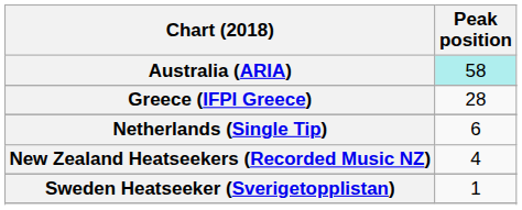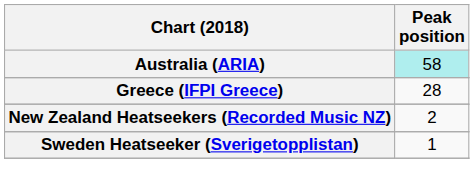- row: Netherlands (Single Tip) | 6
New Zealand Heatseekers (Recorded Music NZ) | Peak position: 4 -> 2
